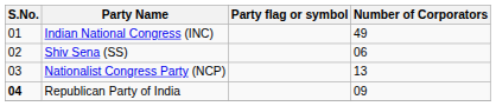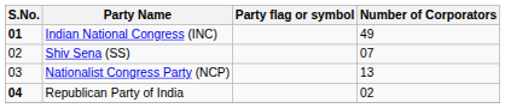Indian National Congress (INC) | S.No.: normal -> bold
Shiv Sena (SS) | Number of Corporators: 06 -> 07
Republican Party of India | Number of Corporators: 09 -> 02
